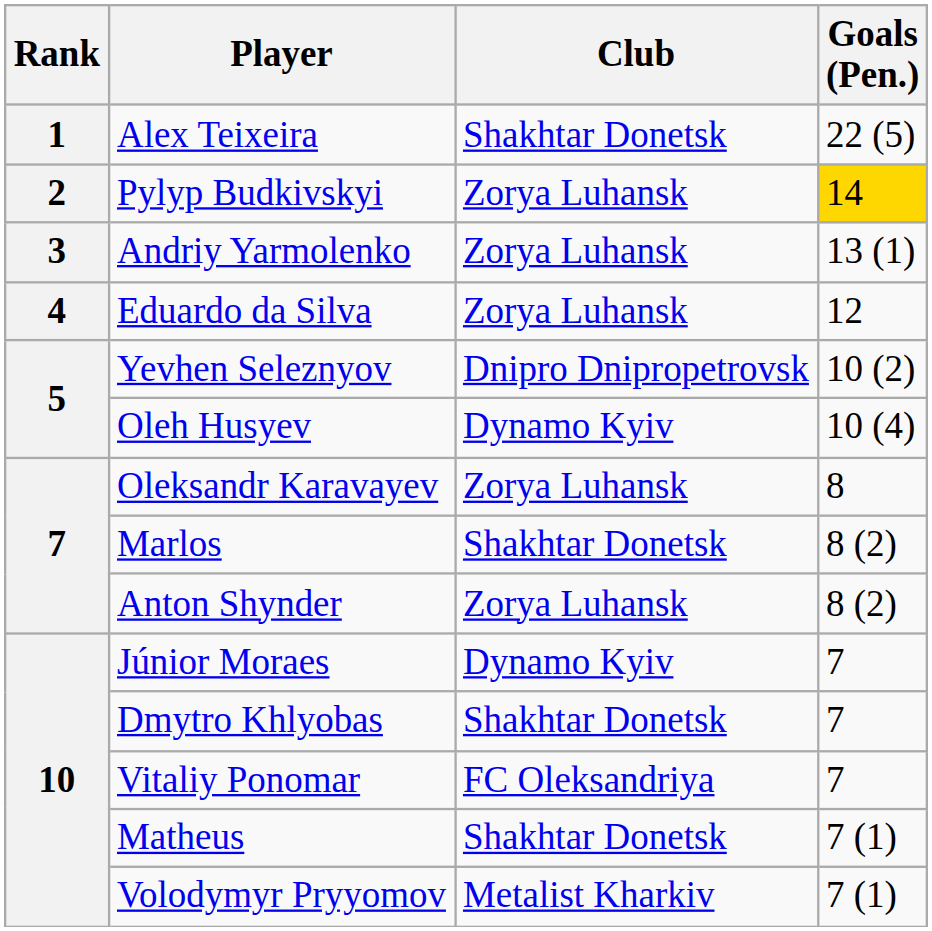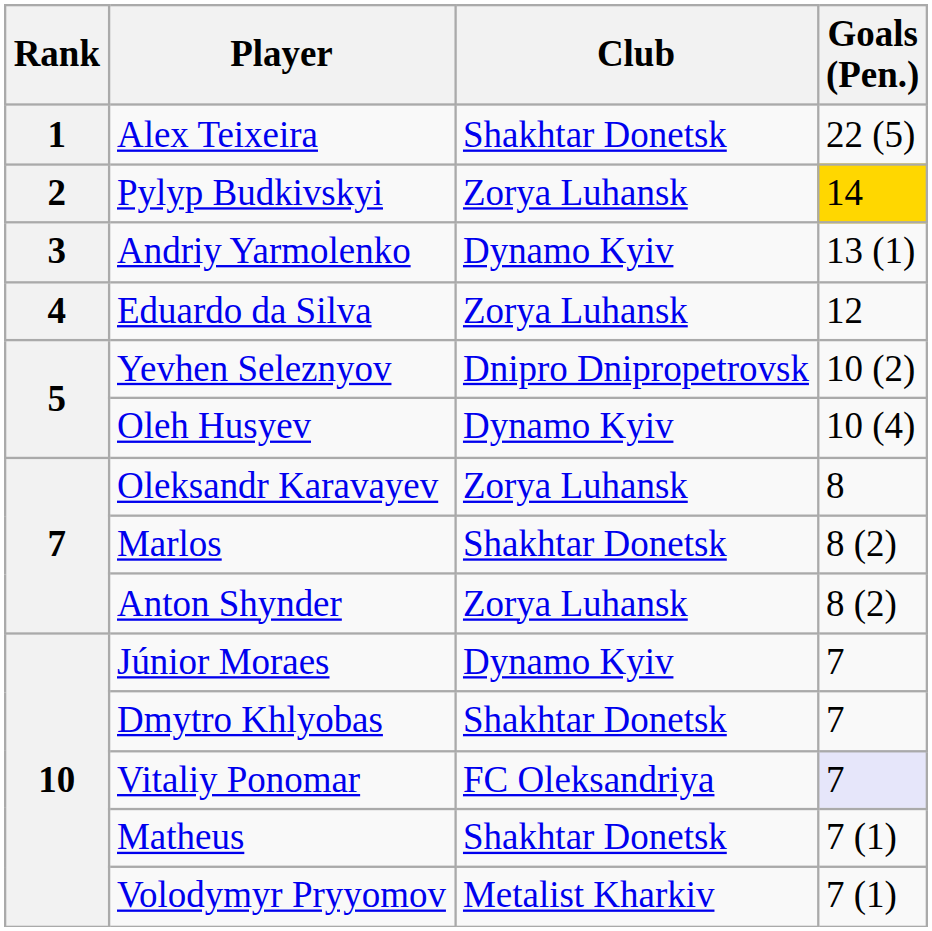Andriy Yarmolenko | Club: Zorya Luhansk -> Dynamo Kyiv
Vitaliy Ponomar | Goals (Pen.): no background -> lavender background
